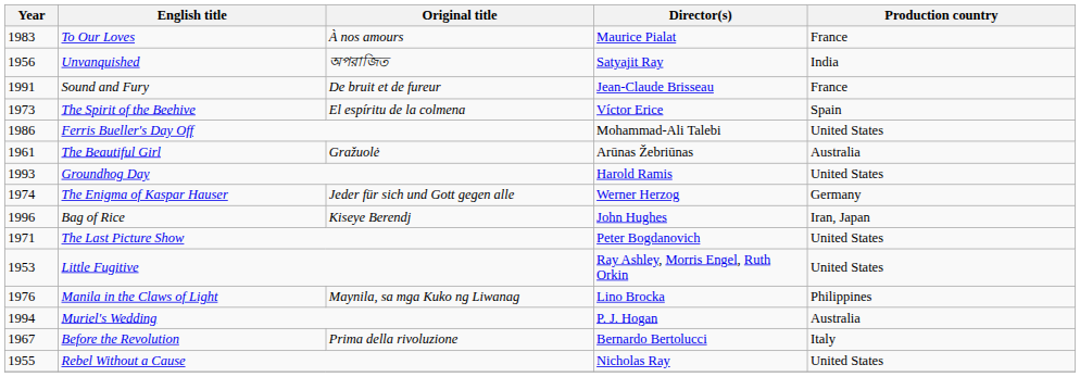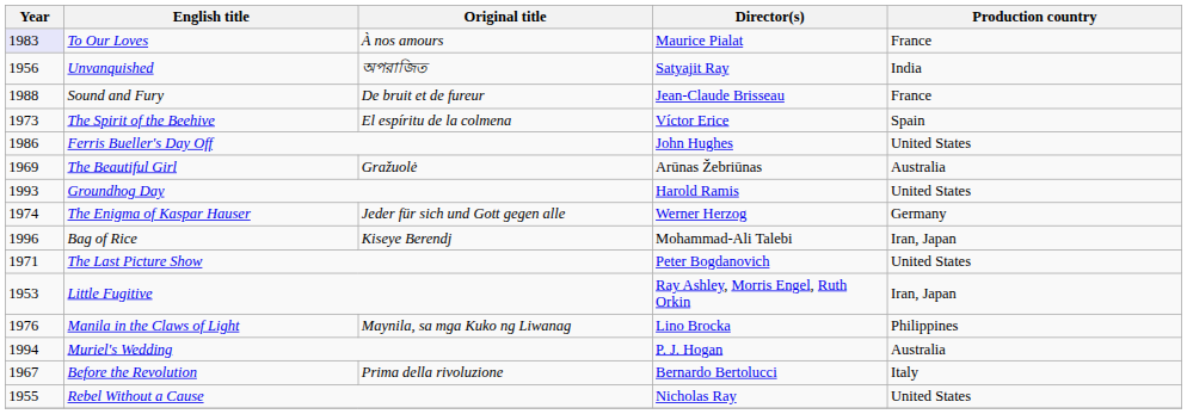To Our Loves | Year: no background -> lavender background
Sound and Fury | Year: 1991 -> 1988
Ferris Bueller's Day Off | Director(s): Mohammad-Ali Talebi -> John Hughes
The Beautiful Girl | Year: 1961 -> 1969
Bag of Rice | Director(s): John Hughes -> Mohammad-Ali Talebi
Little Fugitive | Production country: United States -> Iran, Japan
